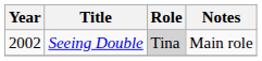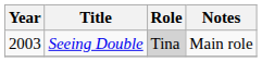Seeing Double | Year: 2002 -> 2003
